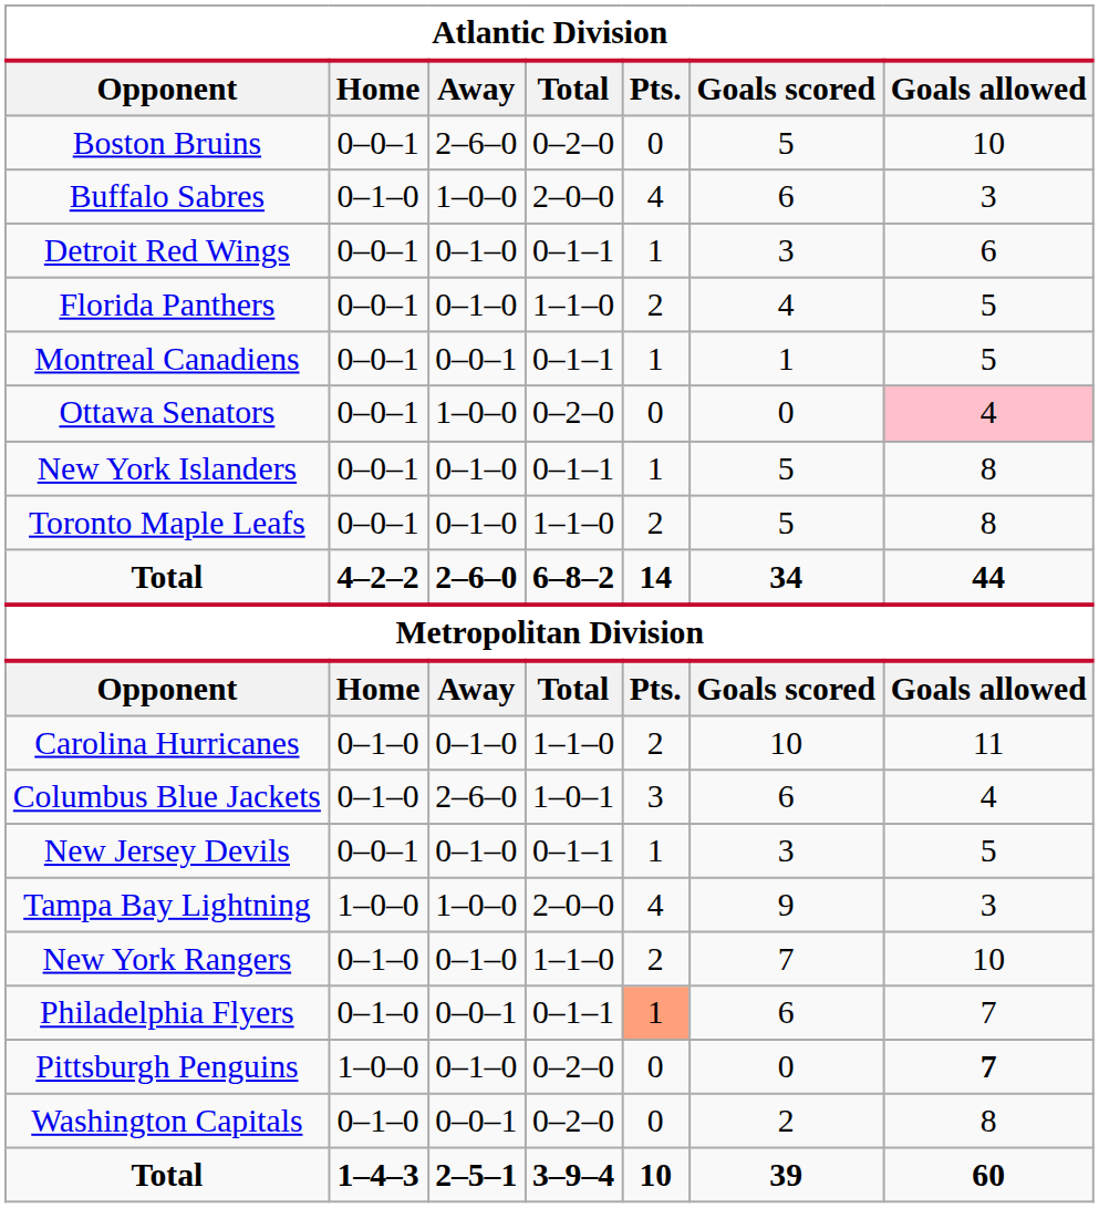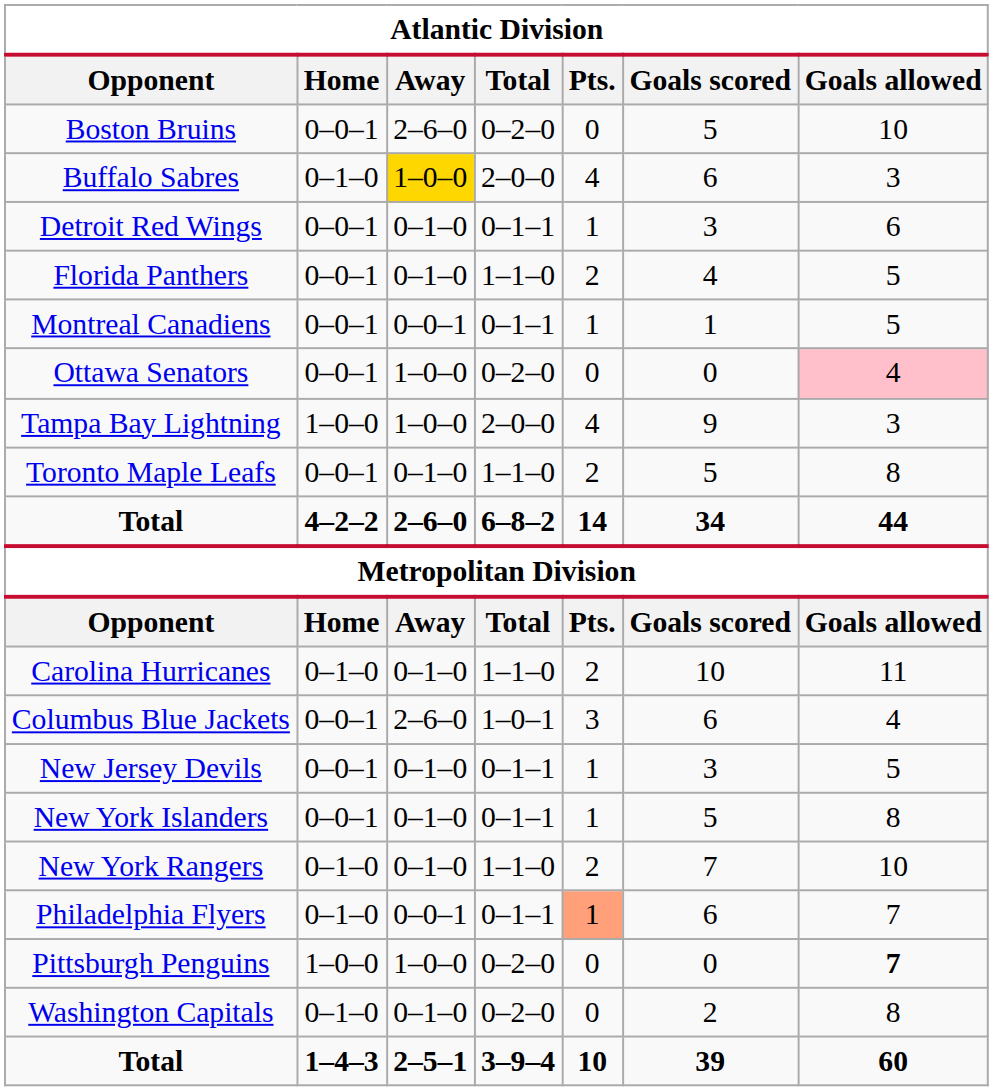Buffalo Sabres | Away: no background -> gold background
rows swapped: Tampa Bay Lightning <-> New York Islanders
Columbus Blue Jackets | Home: 0–1–0 -> 0–0–1
Pittsburgh Penguins | Away: 0–1–0 -> 1–0–0
Washington Capitals | Away: 0–0–1 -> 0–1–0
